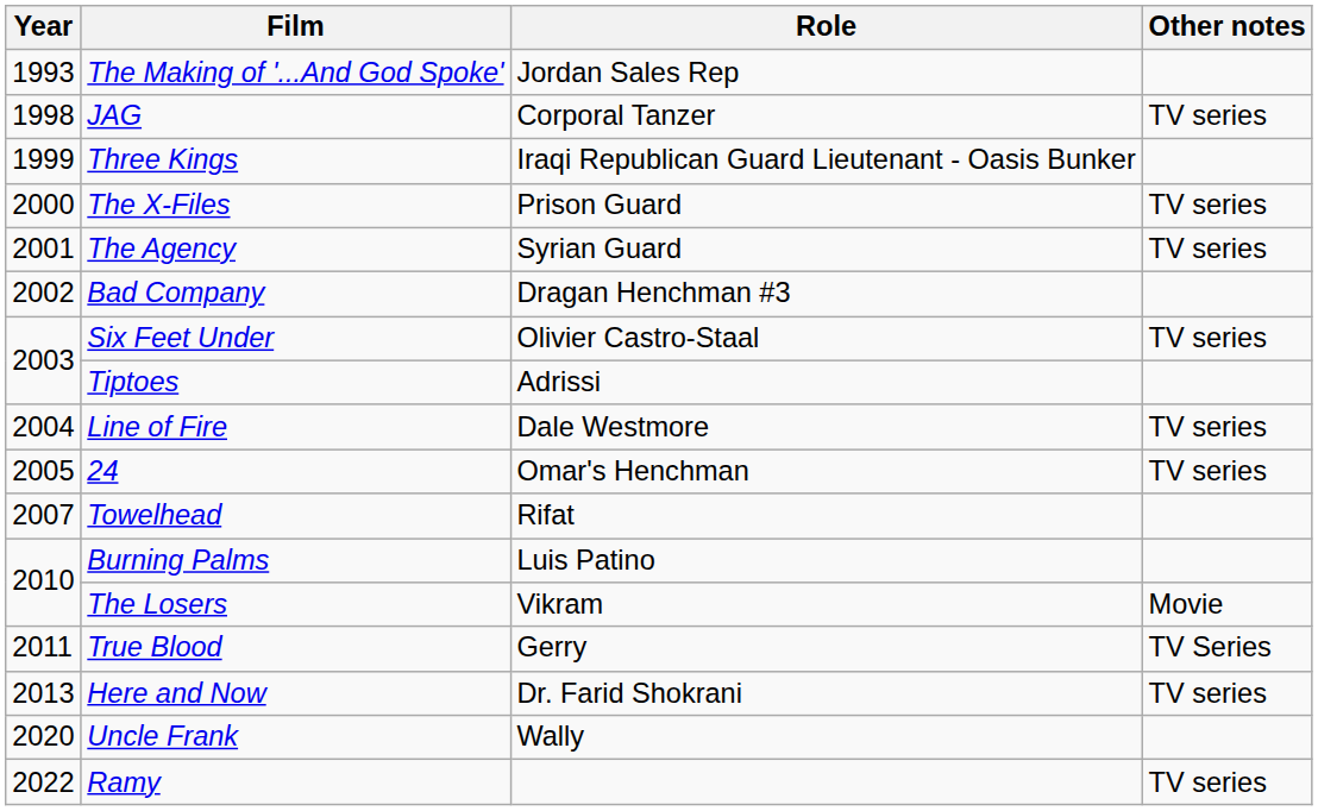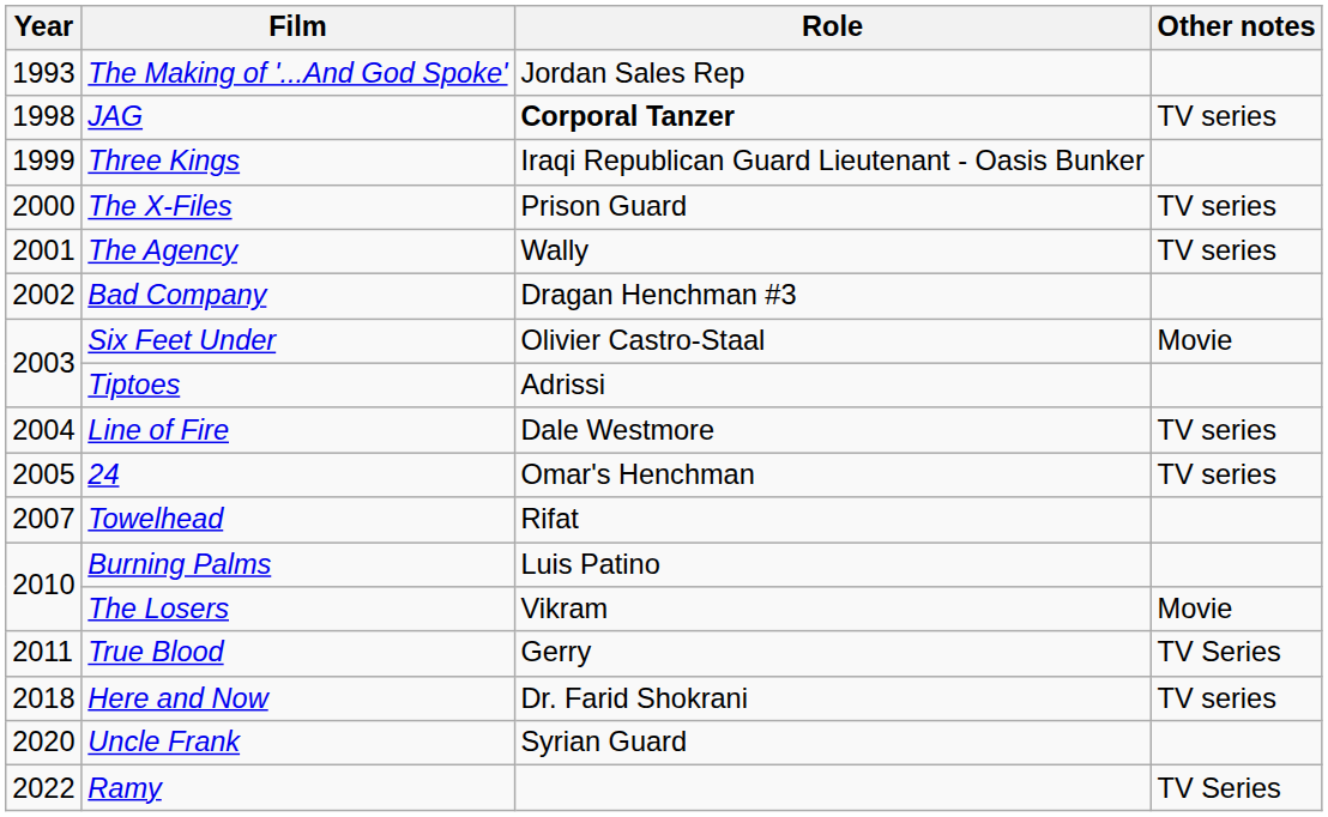JAG | Role: normal -> bold
The Agency | Role: Syrian Guard -> Wally
Six Feet Under | Other notes: TV series -> Movie
Here and Now | Year: 2013 -> 2018
Uncle Frank | Role: Wally -> Syrian Guard
Ramy | Other notes: TV series -> TV Series
